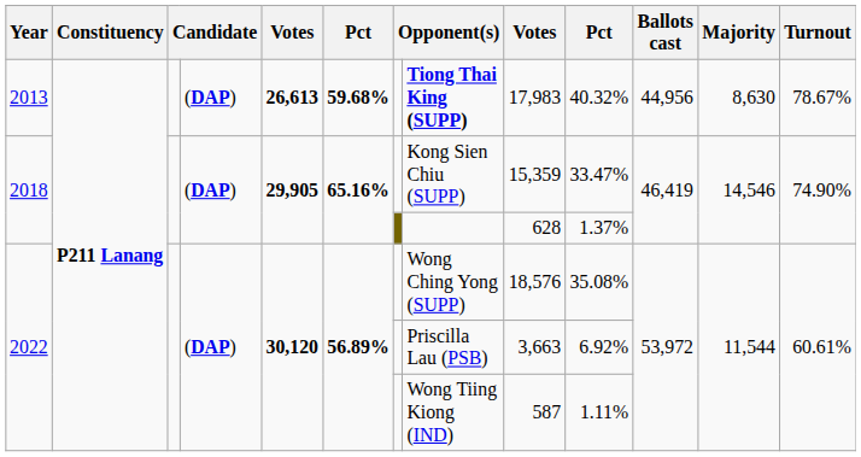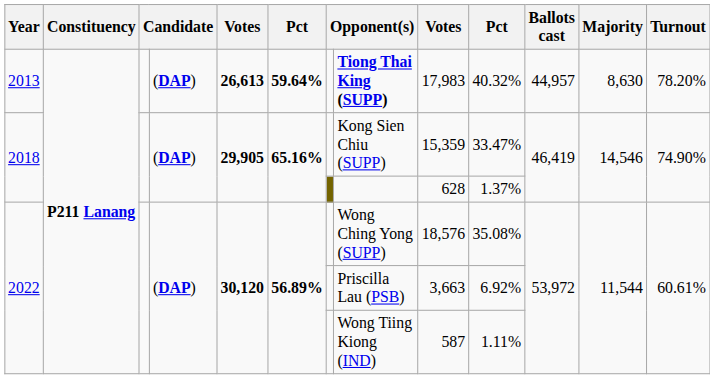2013 | column 6: 59.68% -> 59.64%
2013 | Ballots cast: 44,956 -> 44,957
2013 | Turnout: 78.67% -> 78.20%
